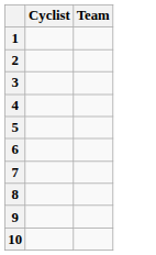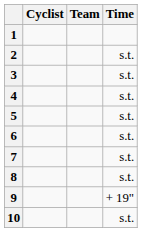+ column: Time | s.t. | s.t. | s.t. | s.t. | s.t. | s.t. | s.t. | + 19" | s.t.
